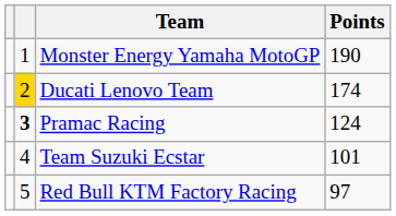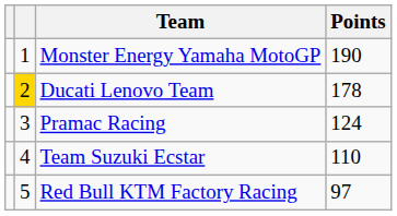Ducati Lenovo Team | Points: 174 -> 178
Pramac Racing | column 2: bold -> normal
Team Suzuki Ecstar | Points: 101 -> 110
